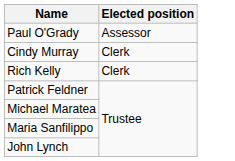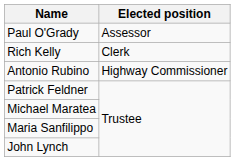- row: Cindy Murray | Clerk
+ row: Antonio Rubino | Highway Commissioner
